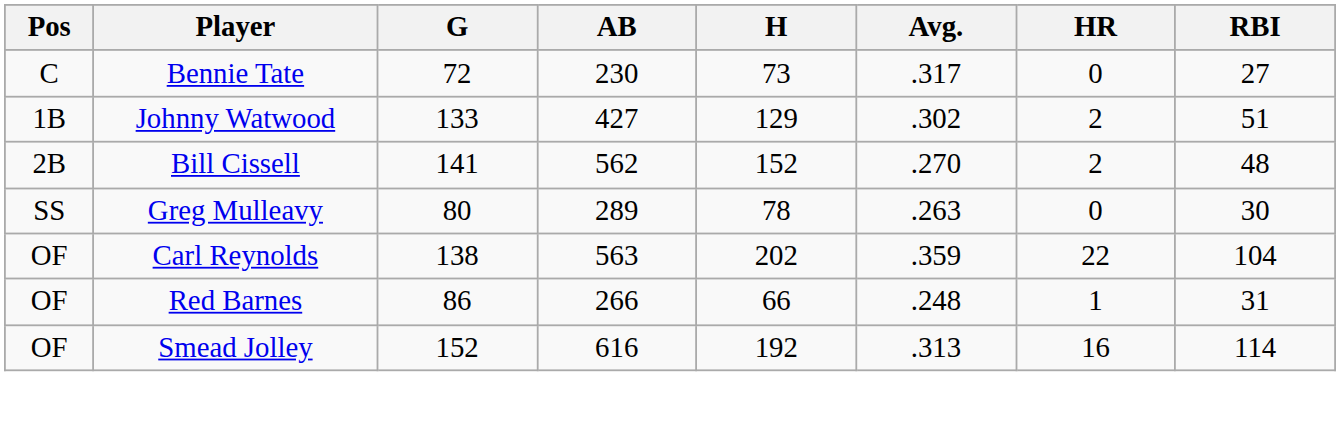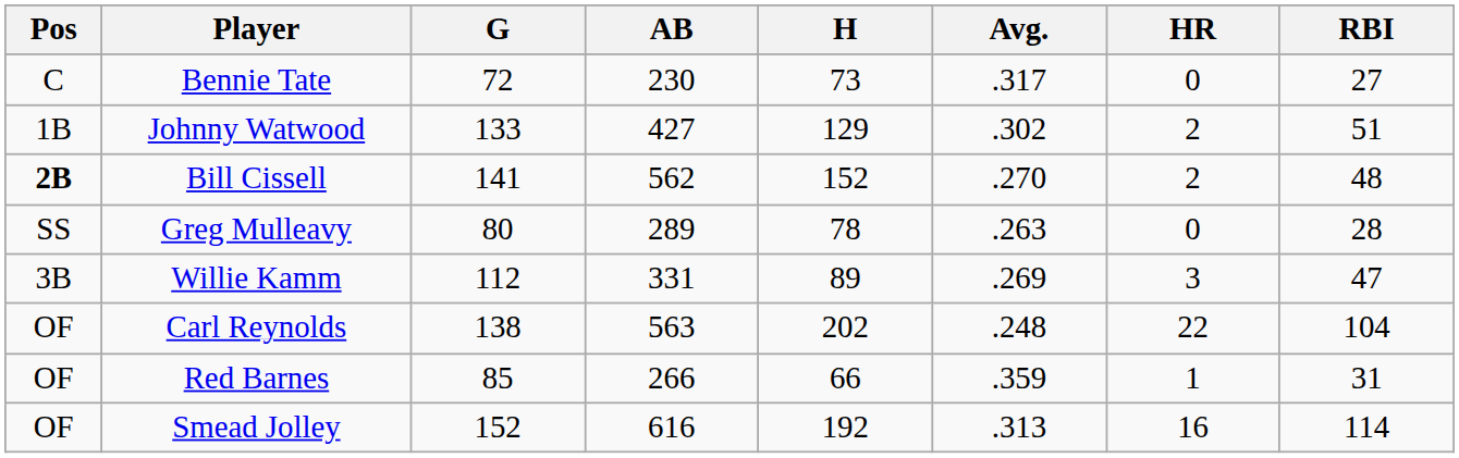Bill Cissell | Pos: normal -> bold
Greg Mulleavy | RBI: 30 -> 28
+ row: 3B | Willie Kamm | 112 | 331 | 89 | .269 | 3 | 47
Carl Reynolds | Avg.: .359 -> .248
Red Barnes | G: 86 -> 85
Red Barnes | Avg.: .248 -> .359
